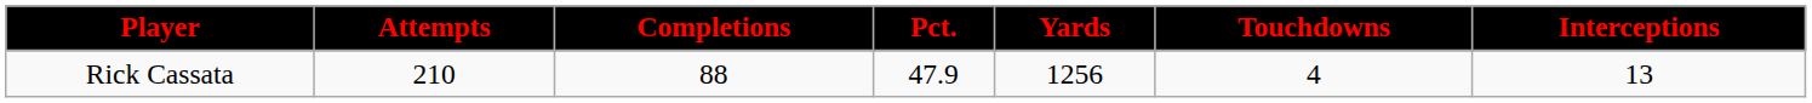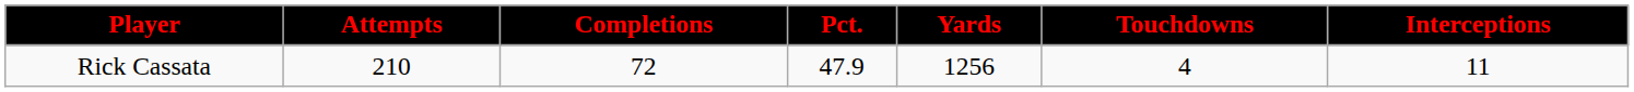Rick Cassata | Completions: 88 -> 72
Rick Cassata | Interceptions: 13 -> 11
